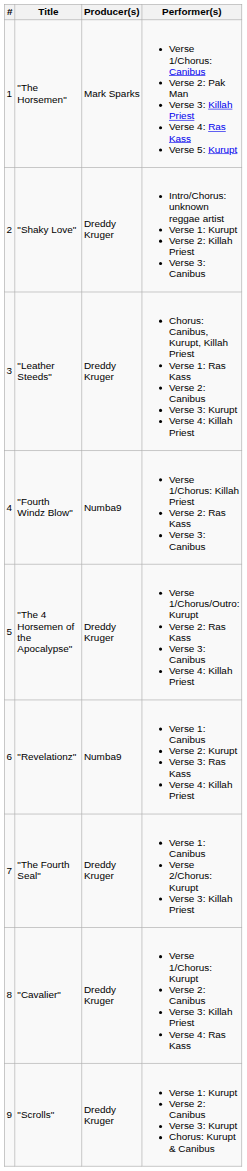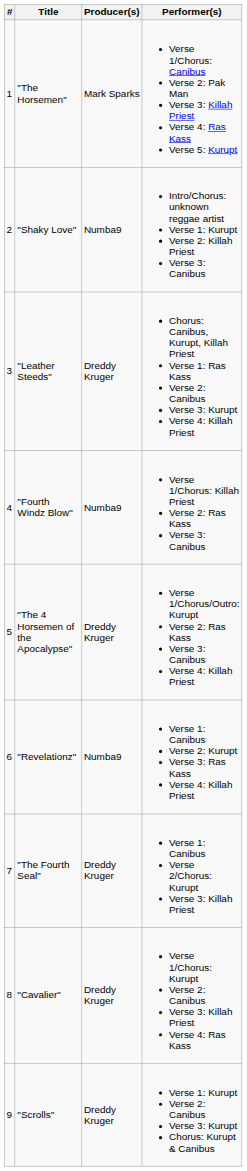"Shaky Love" | Producer(s): Dreddy Kruger -> Numba9
